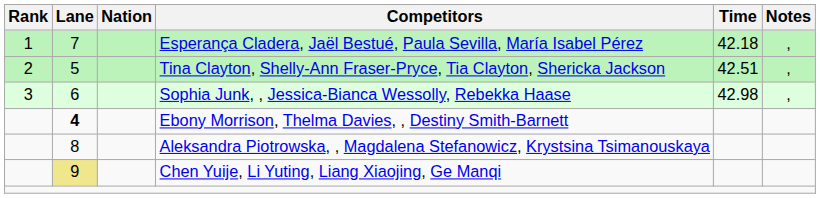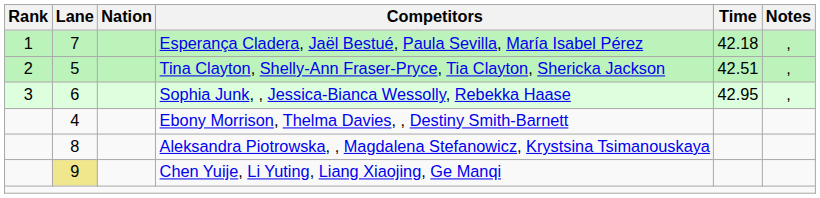Sophia Junk, , Jessica-Bianca Wessolly, Rebekka Haase | Time: 42.98 -> 42.95
Ebony Morrison, Thelma Davies, , Destiny Smith-Barnett | Lane: bold -> normal
